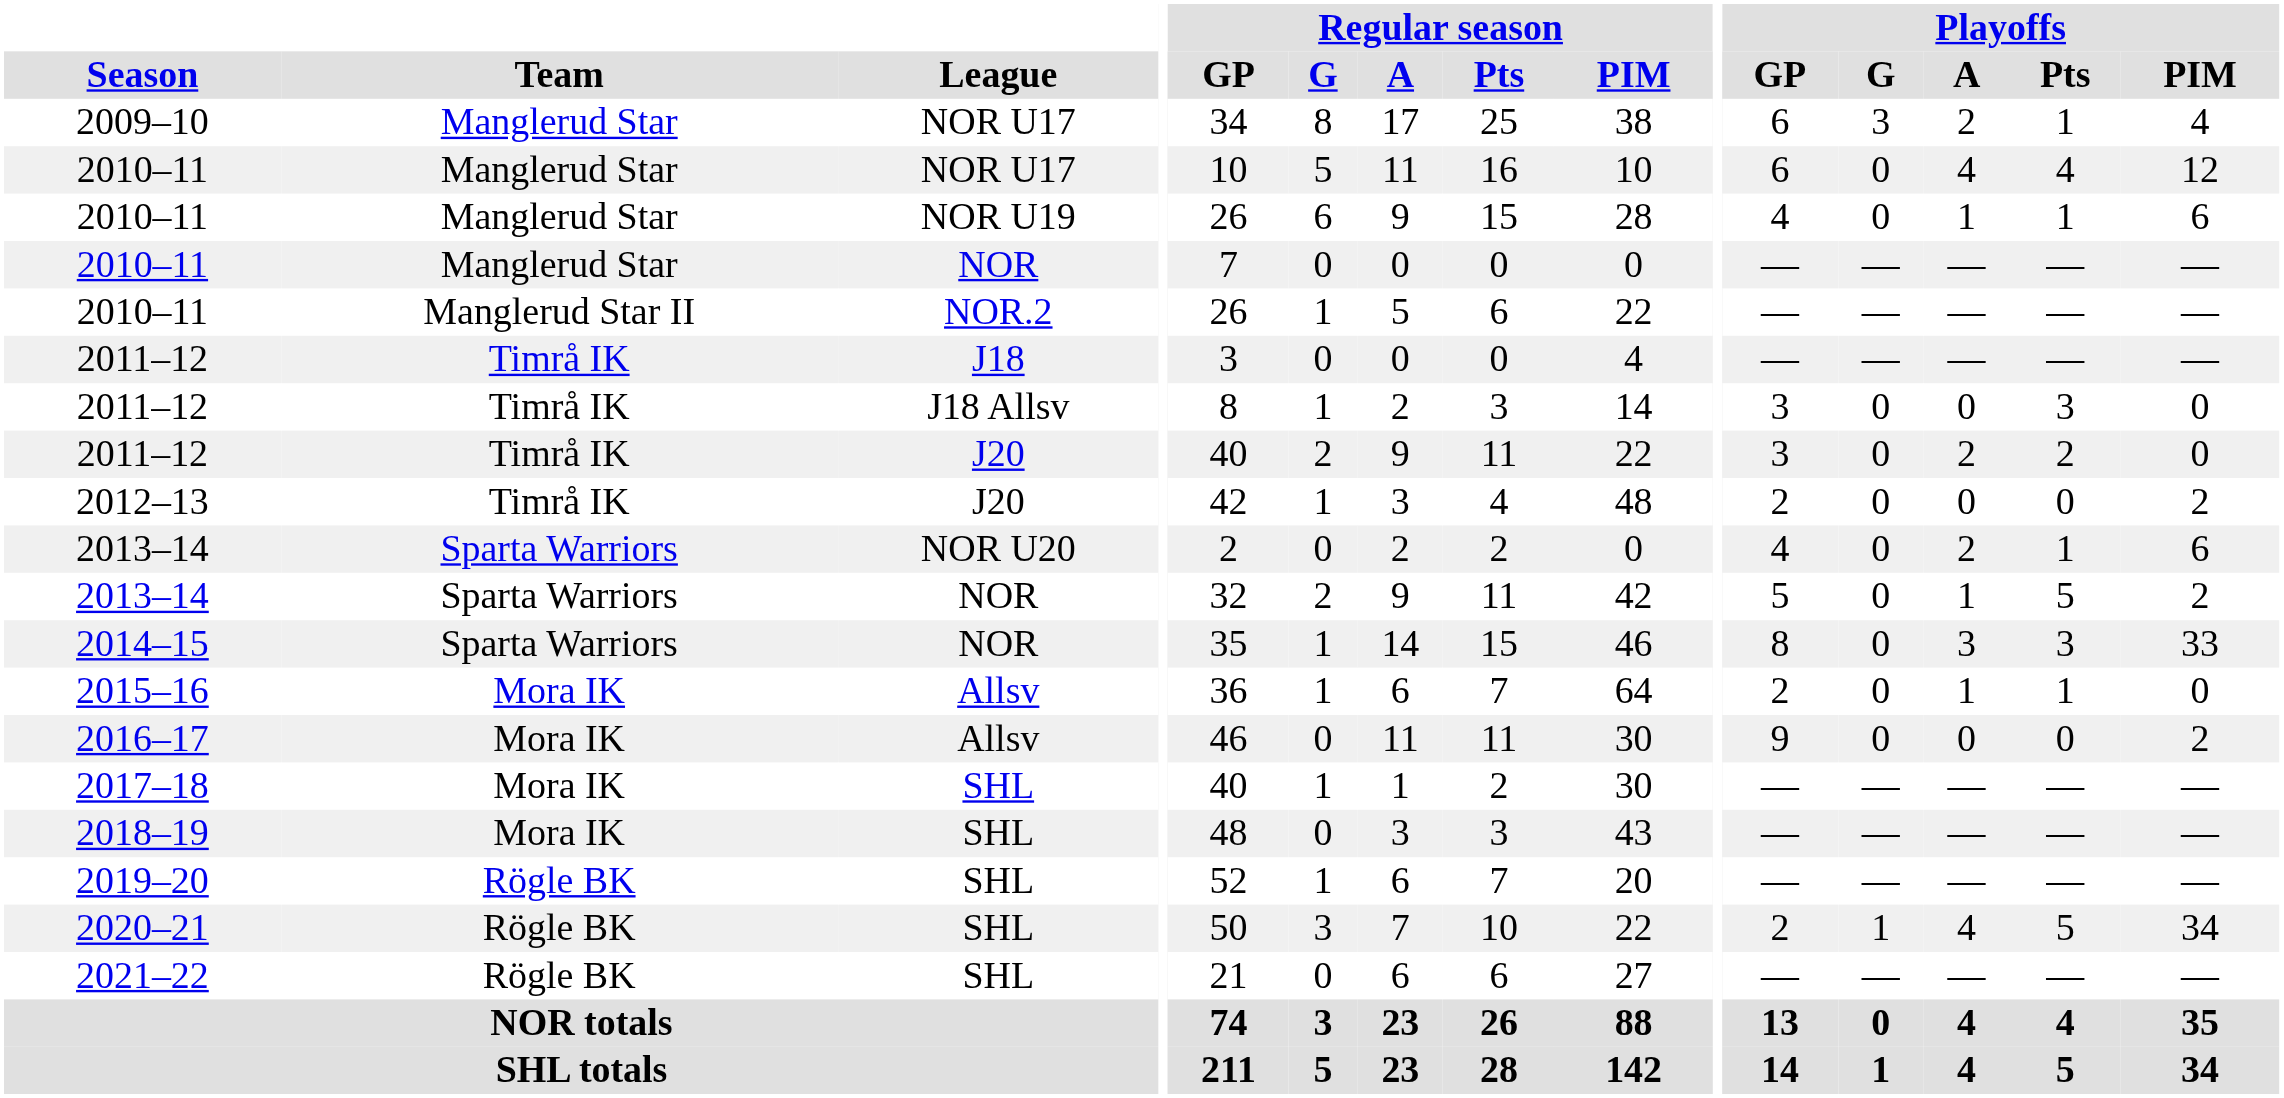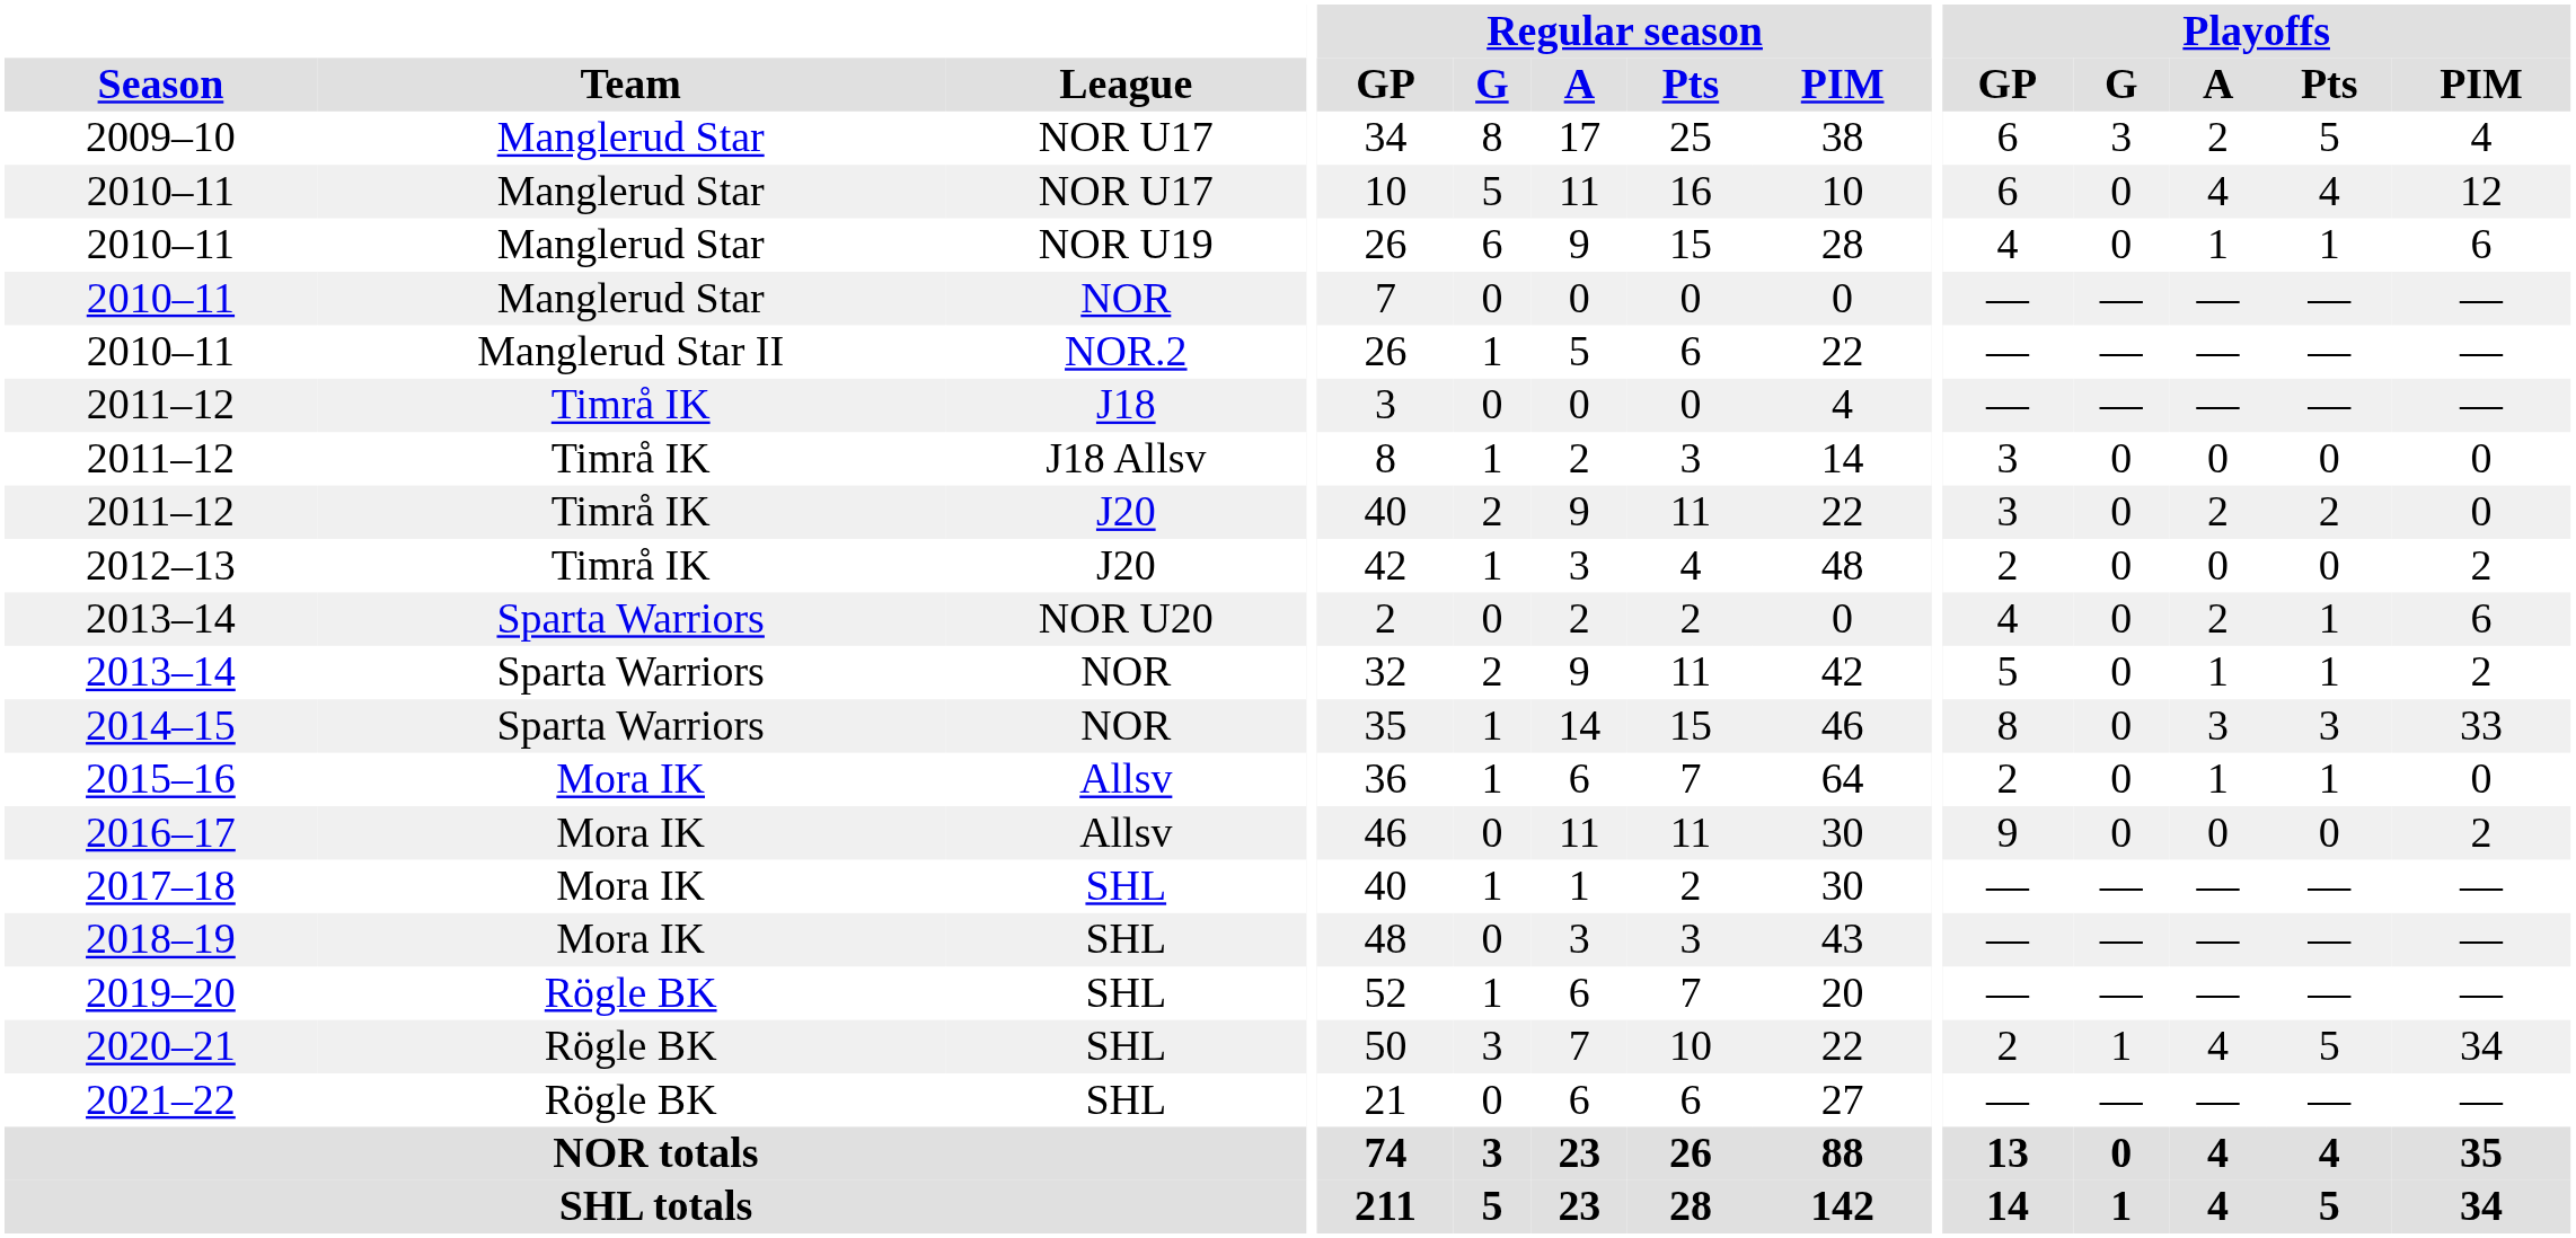2009–10 | Playoffs / Pts: 1 -> 5
2011–12 / J18 Allsv | Playoffs / Pts: 3 -> 0
2013–14 / NOR | Playoffs / Pts: 5 -> 1
